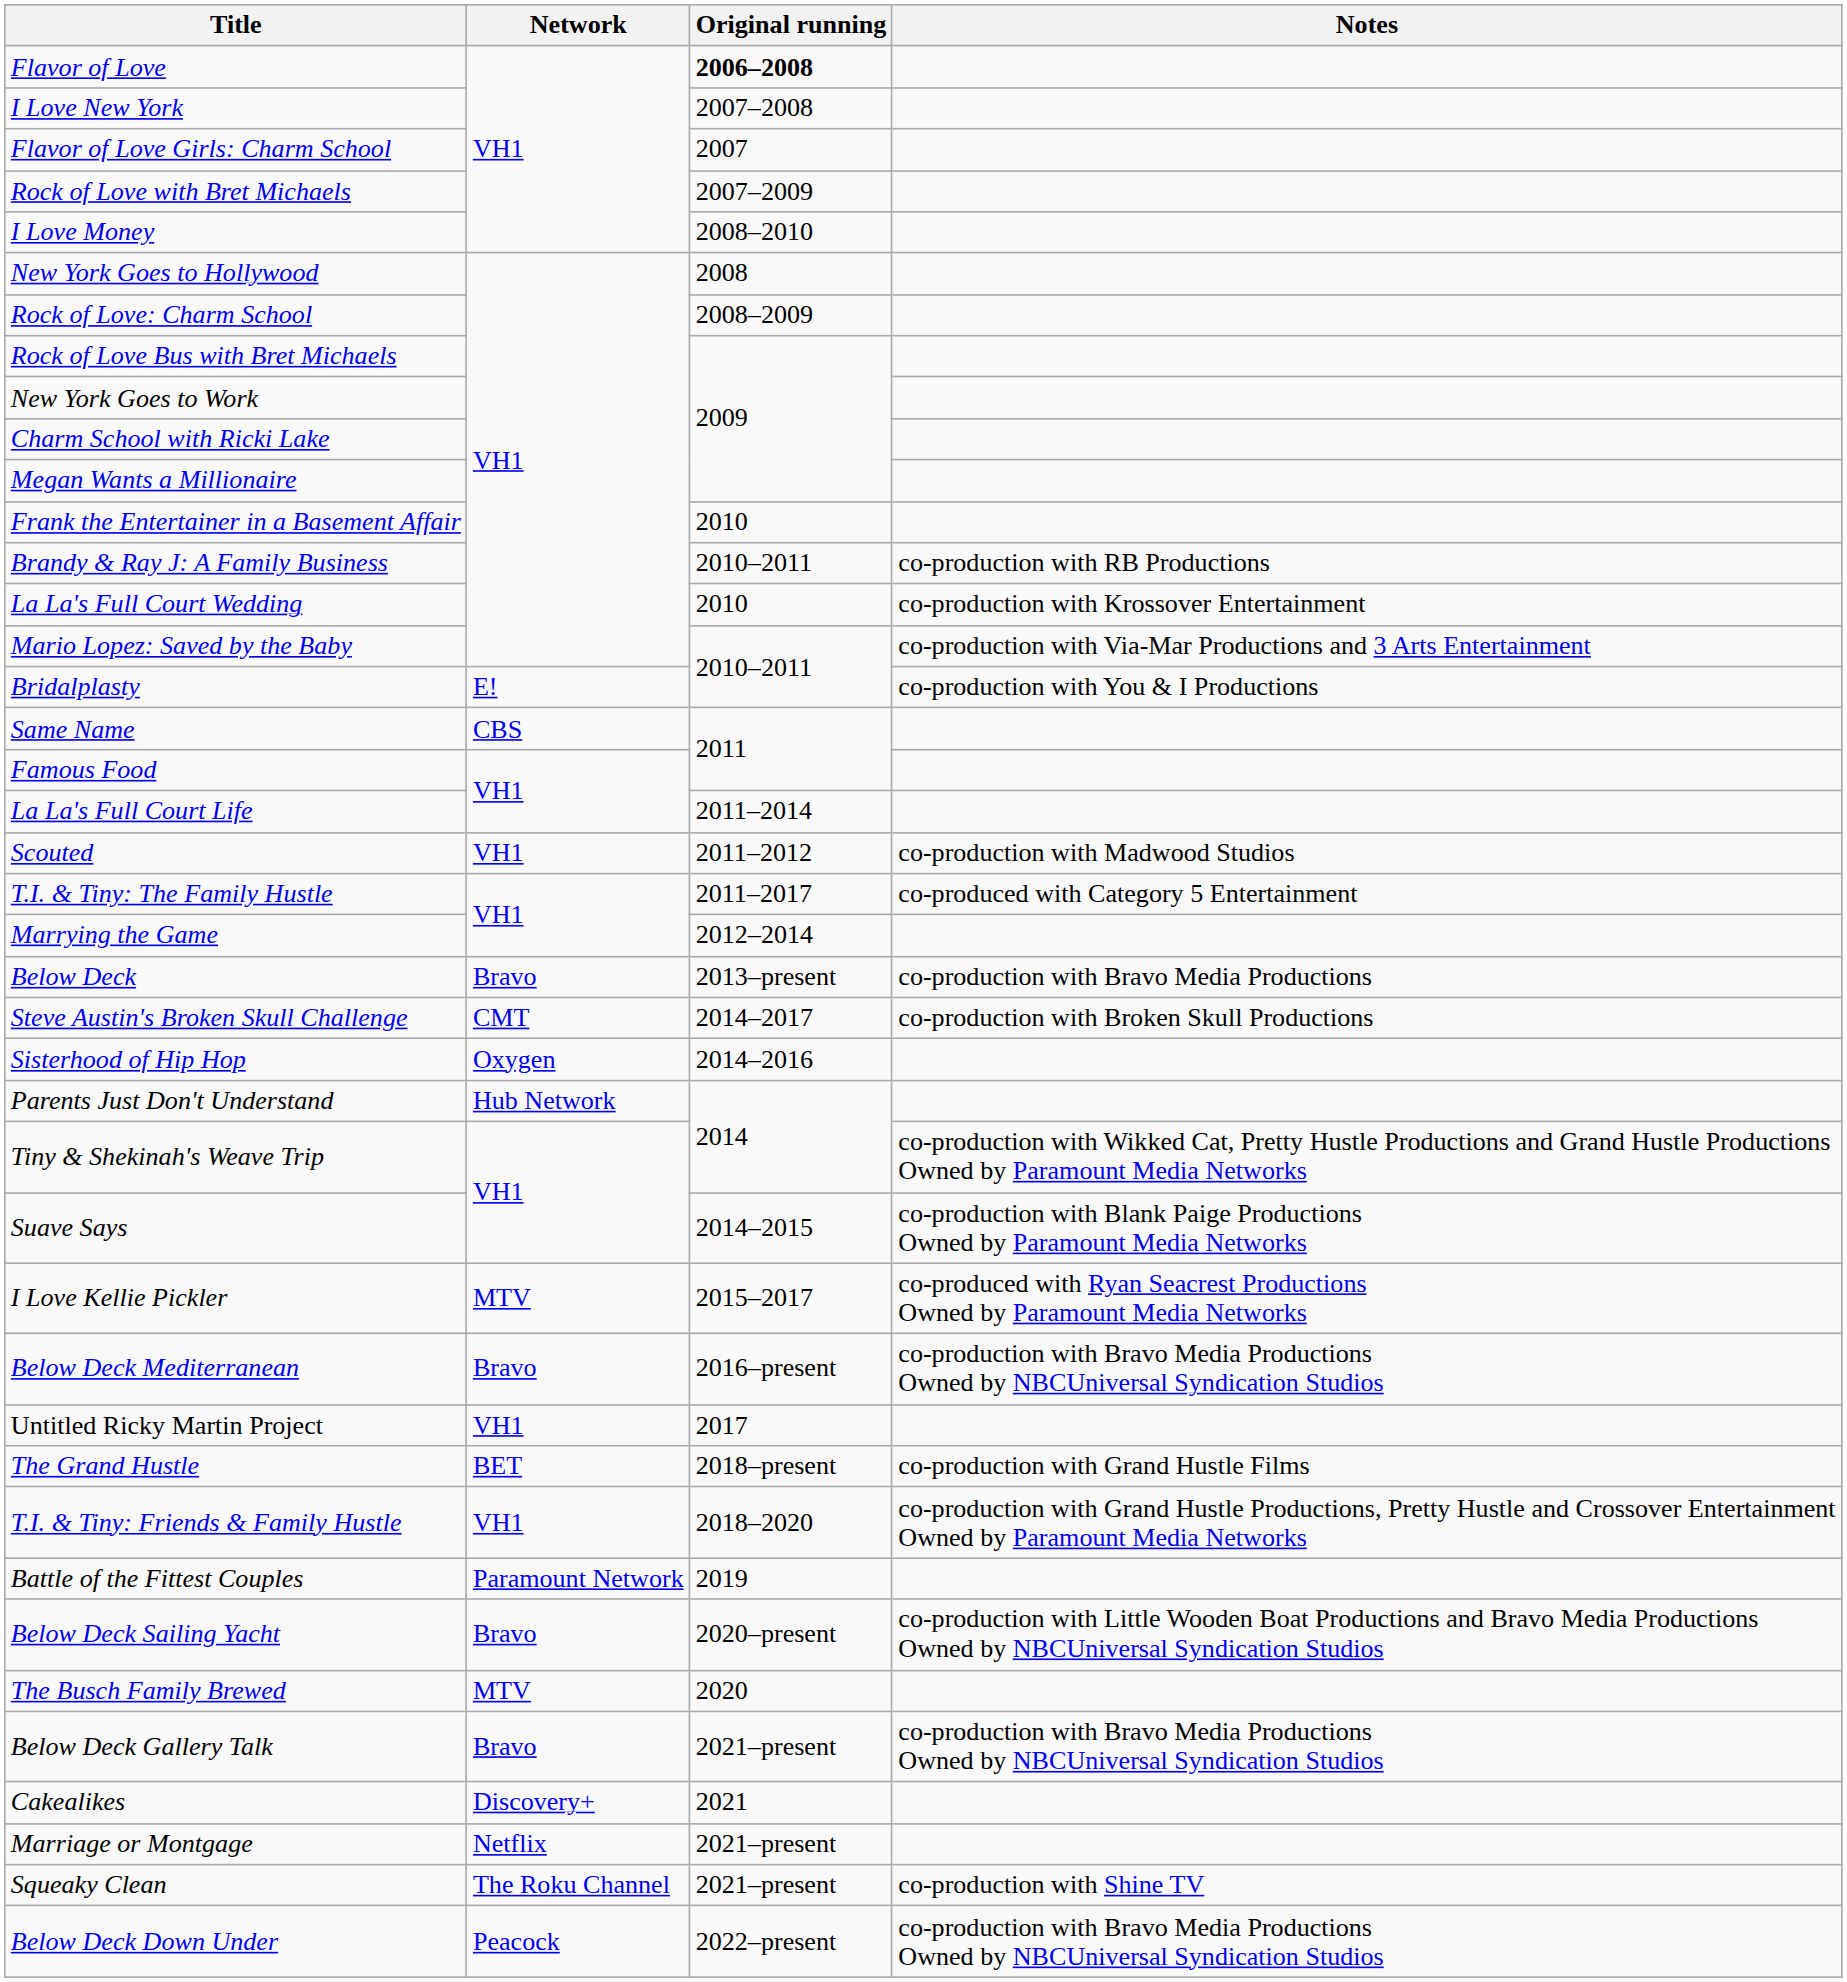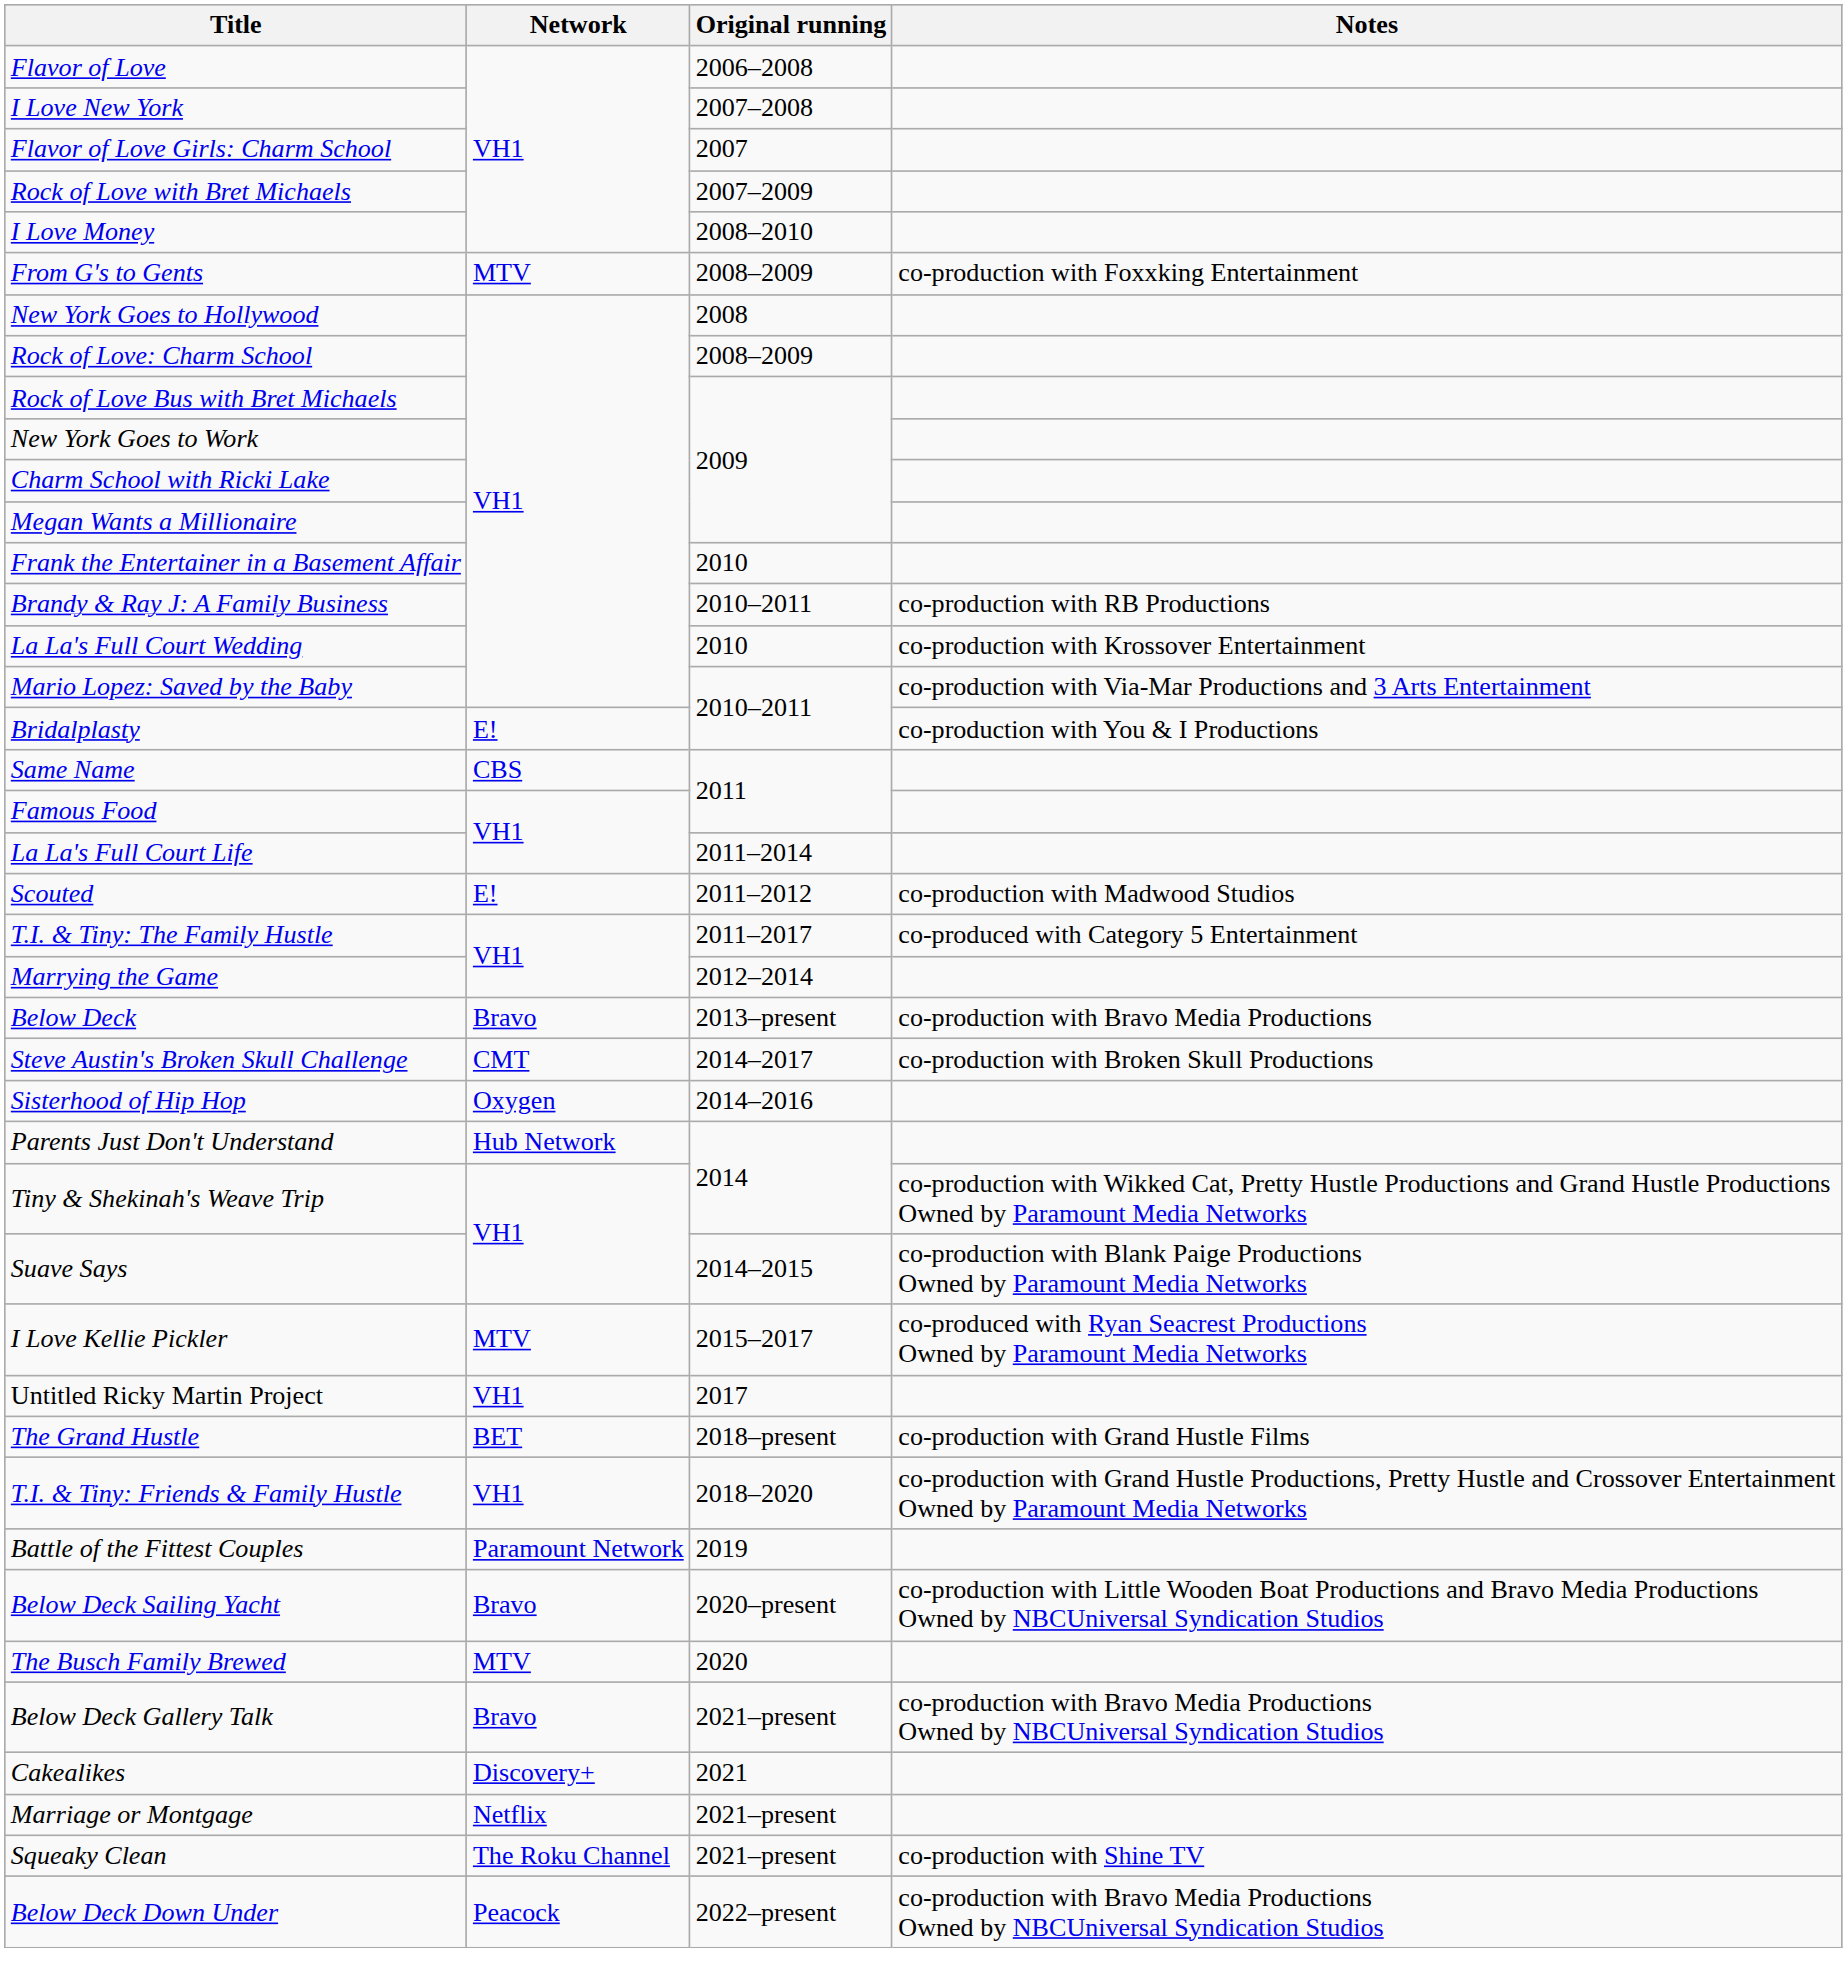Flavor of Love | Original running: bold -> normal
+ row: From G's to Gents | MTV | 2008–2009 | co-production with Foxxking Entertainment
Scouted | Network: VH1 -> E!
- row: Below Deck Mediterranean | Bravo | 2016–present | co-production with Bravo Media Productions Owned by NBCUniversal Syndication Studios
